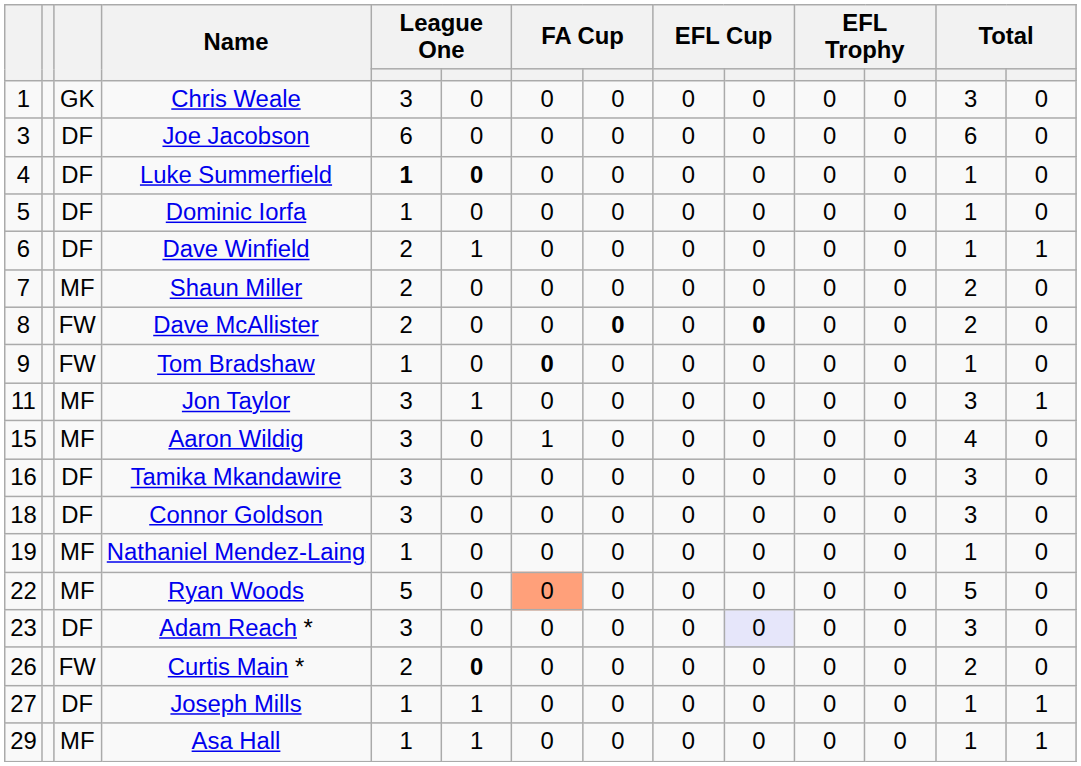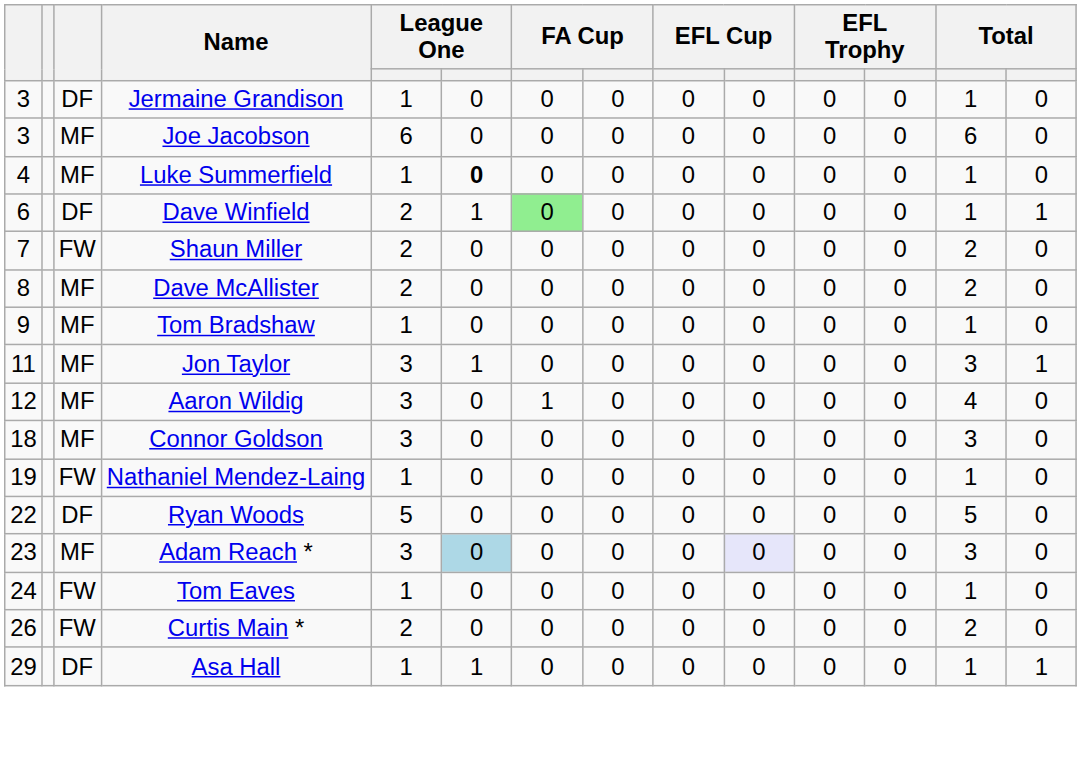- row: 1 | GK | Chris Weale | 3 | 0 | 0 | 0 | 0 | 0 | 0 | 0 | 3 | 0
+ row: 3 | DF | Jermaine Grandison | 1 | 0 | 0 | 0 | 0 | 0 | 0 | 0 | 1 | 0
Joe Jacobson | column 3: DF -> MF
Luke Summerfield | column 3: DF -> MF
Luke Summerfield | column 5: bold -> normal
- row: 5 | DF | Dominic Iorfa | 1 | 0 | 0 | 0 | 0 | 0 | 0 | 0 | 1 | 0
Dave Winfield | column 7: no background -> lightgreen background
Shaun Miller | column 3: MF -> FW
Dave McAllister | column 3: FW -> MF
Dave McAllister | column 8: bold -> normal
Dave McAllister | column 10: bold -> normal
Tom Bradshaw | column 3: FW -> MF
Tom Bradshaw | column 7: bold -> normal
Aaron Wildig | column 1: 15 -> 12
- row: 16 | DF | Tamika Mkandawire | 3 | 0 | 0 | 0 | 0 | 0 | 0 | 0 | 3 | 0
Connor Goldson | column 3: DF -> MF
Nathaniel Mendez-Laing | column 3: MF -> FW
Ryan Woods | column 3: MF -> DF
Ryan Woods | column 7: lightsalmon background -> no background
Adam Reach * | column 3: DF -> MF
Adam Reach * | column 6: no background -> lightblue background
+ row: 24 | FW | Tom Eaves | 1 | 0 | 0 | 0 | 0 | 0 | 0 | 0 | 1 | 0
Curtis Main * | column 6: bold -> normal
- row: 27 | DF | Joseph Mills | 1 | 1 | 0 | 0 | 0 | 0 | 0 | 0 | 1 | 1
Asa Hall | column 3: MF -> DF
